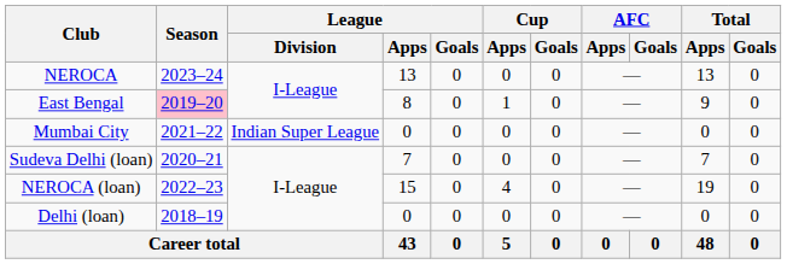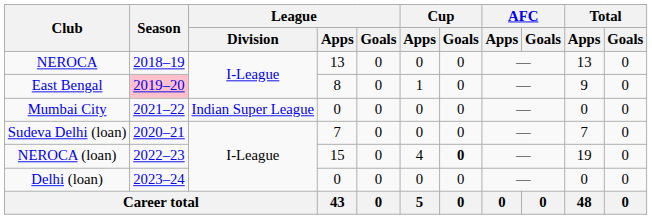NEROCA | Season: 2023–24 -> 2018–19
NEROCA (loan) | Cup / Goals: normal -> bold
Delhi (loan) | Season: 2018–19 -> 2023–24
